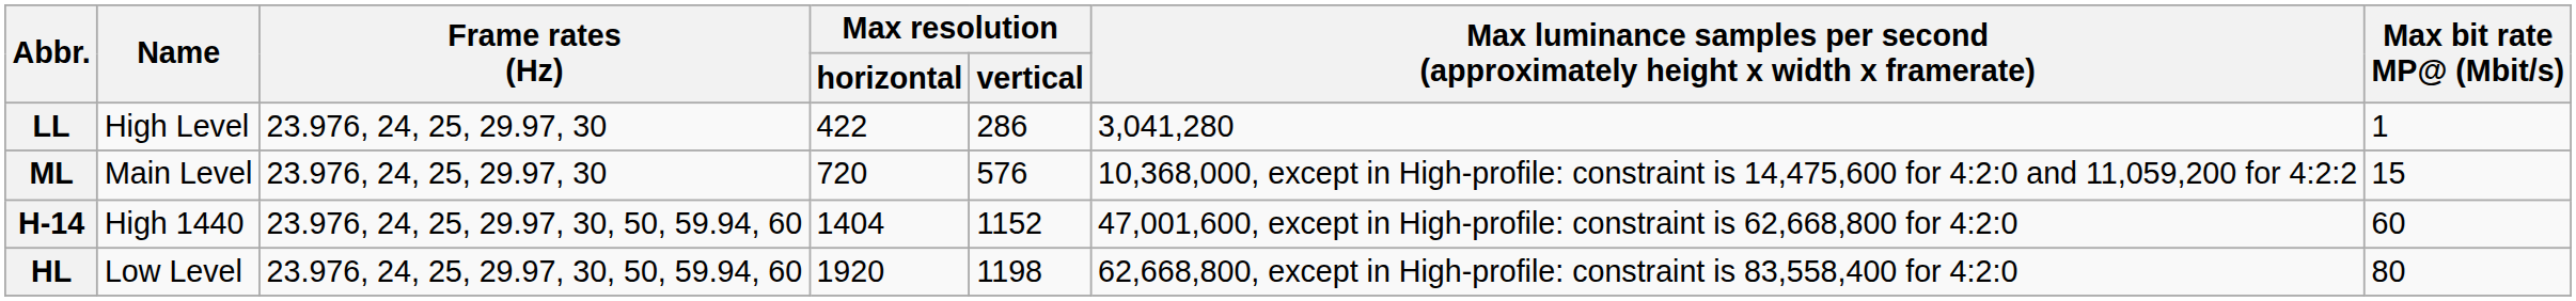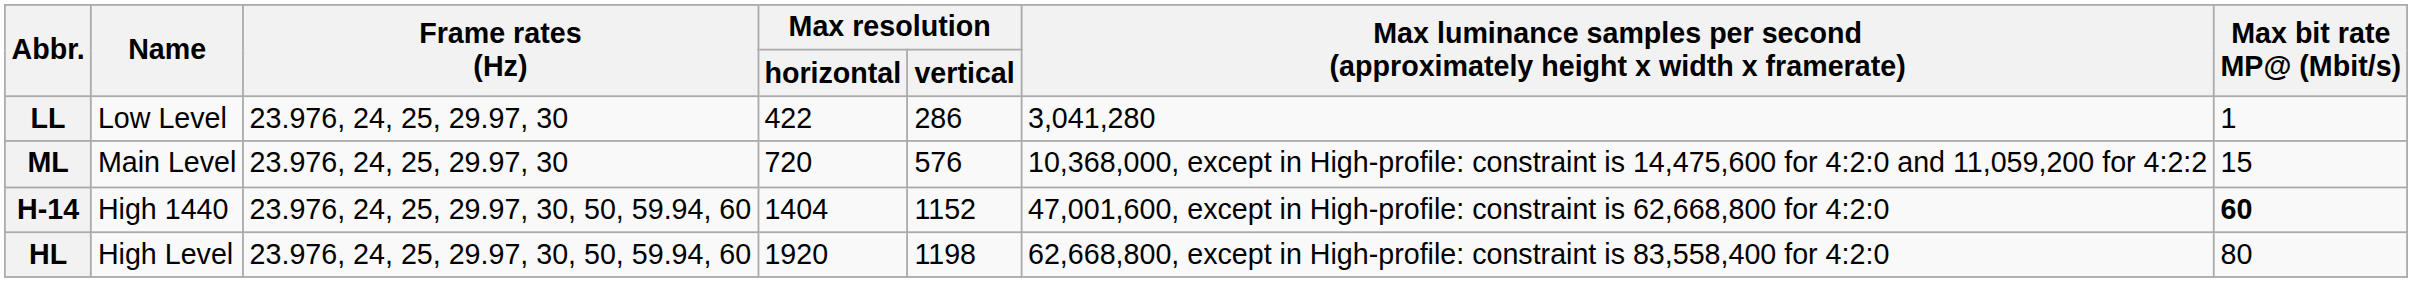LL | Name: High Level -> Low Level
H-14 | Max bit rate MP@ (Mbit/s): normal -> bold
HL | Name: Low Level -> High Level
